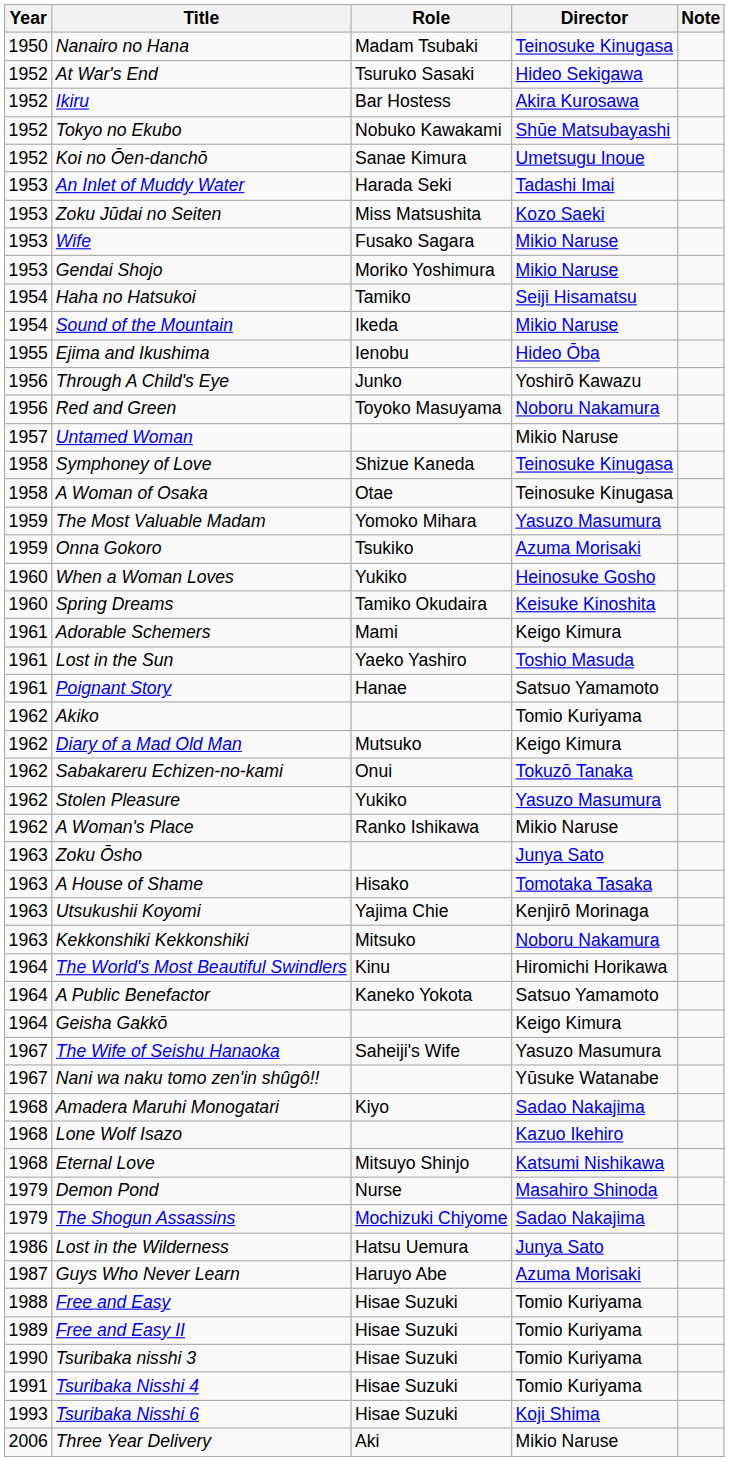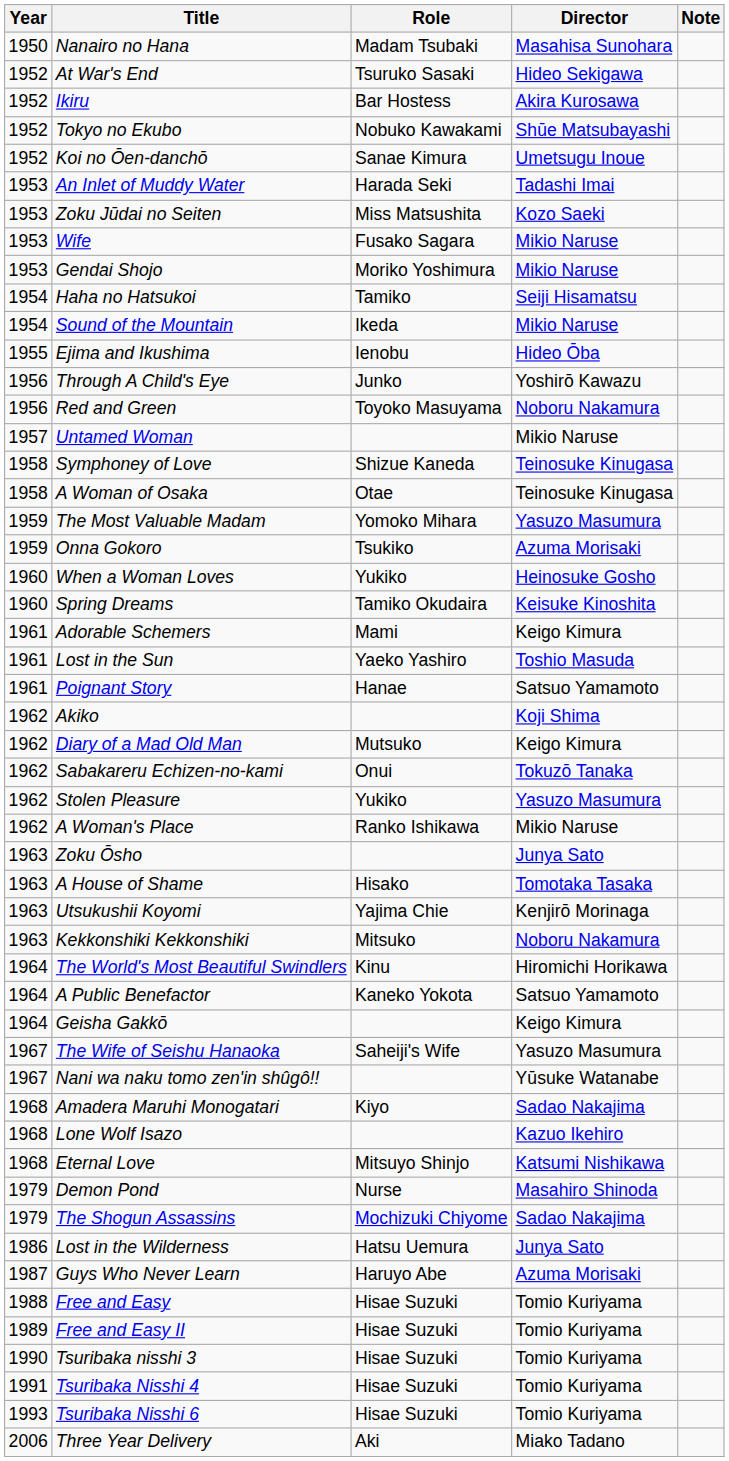Nanairo no Hana | Director: Teinosuke Kinugasa -> Masahisa Sunohara
Akiko | Director: Tomio Kuriyama -> Koji Shima
Tsuribaka Nisshi 6 | Director: Koji Shima -> Tomio Kuriyama
Three Year Delivery | Director: Mikio Naruse -> Miako Tadano
